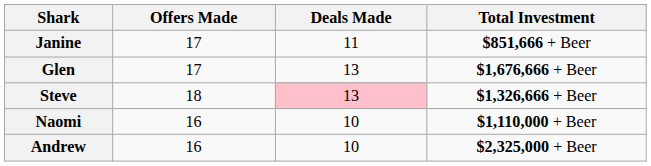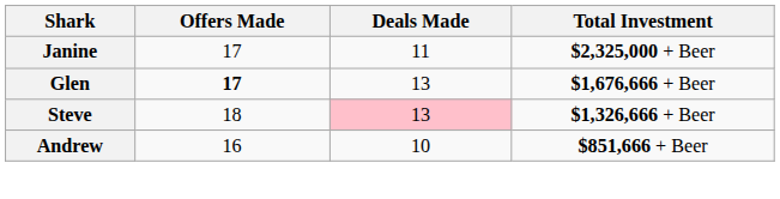Janine | Total Investment: $851,666 + Beer -> $2,325,000 + Beer
Glen | Offers Made: normal -> bold
- row: Naomi | 16 | 10 | $1,110,000 + Beer
Andrew | Total Investment: $2,325,000 + Beer -> $851,666 + Beer
